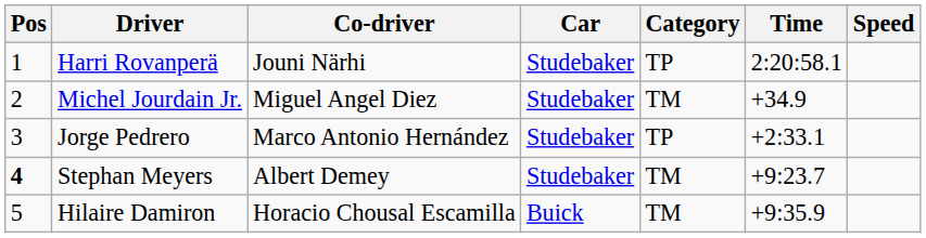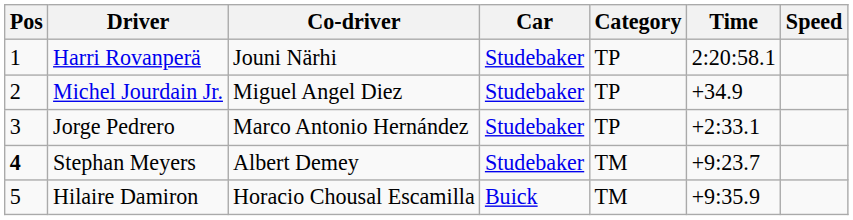Michel Jourdain Jr. | Category: TM -> TP
